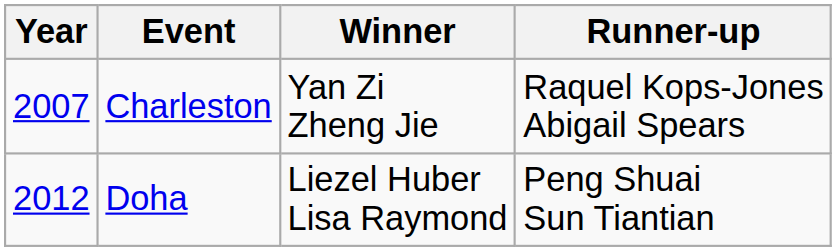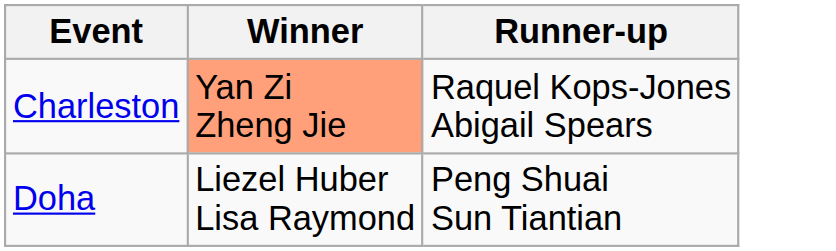- column: Year | 2007 | 2012
Charleston | Winner: no background -> lightsalmon background
